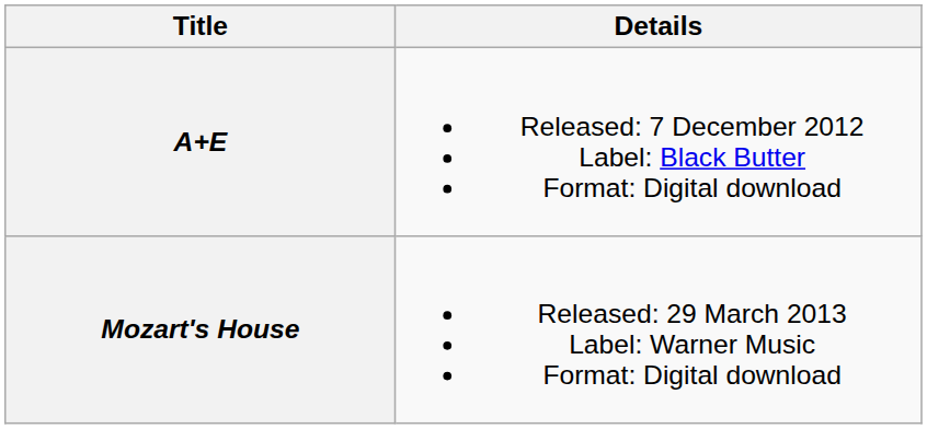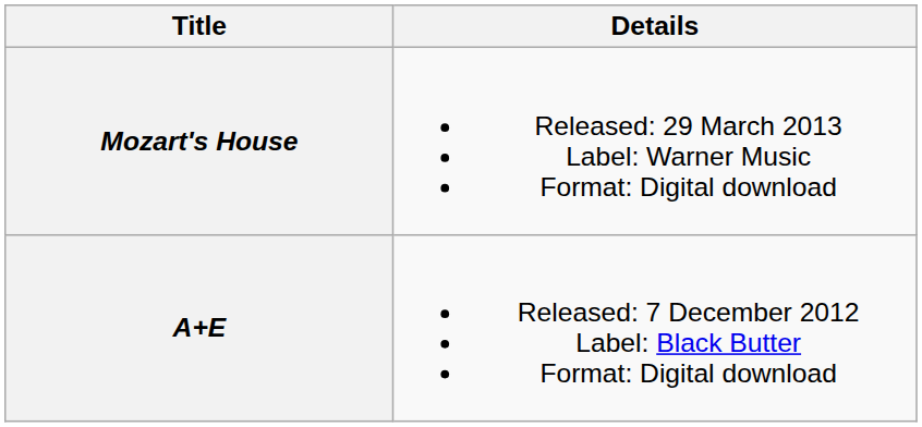rows swapped: A+E <-> Mozart's House
